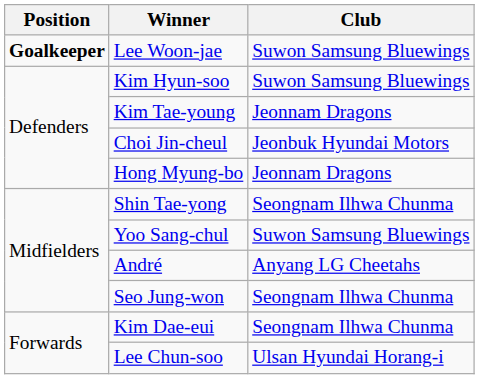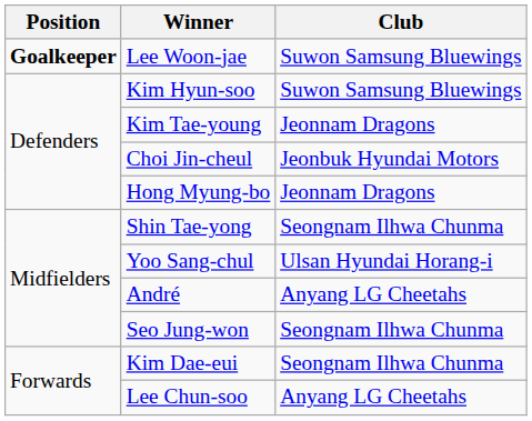Yoo Sang-chul | Club: Suwon Samsung Bluewings -> Ulsan Hyundai Horang-i
Lee Chun-soo | Club: Ulsan Hyundai Horang-i -> Anyang LG Cheetahs
